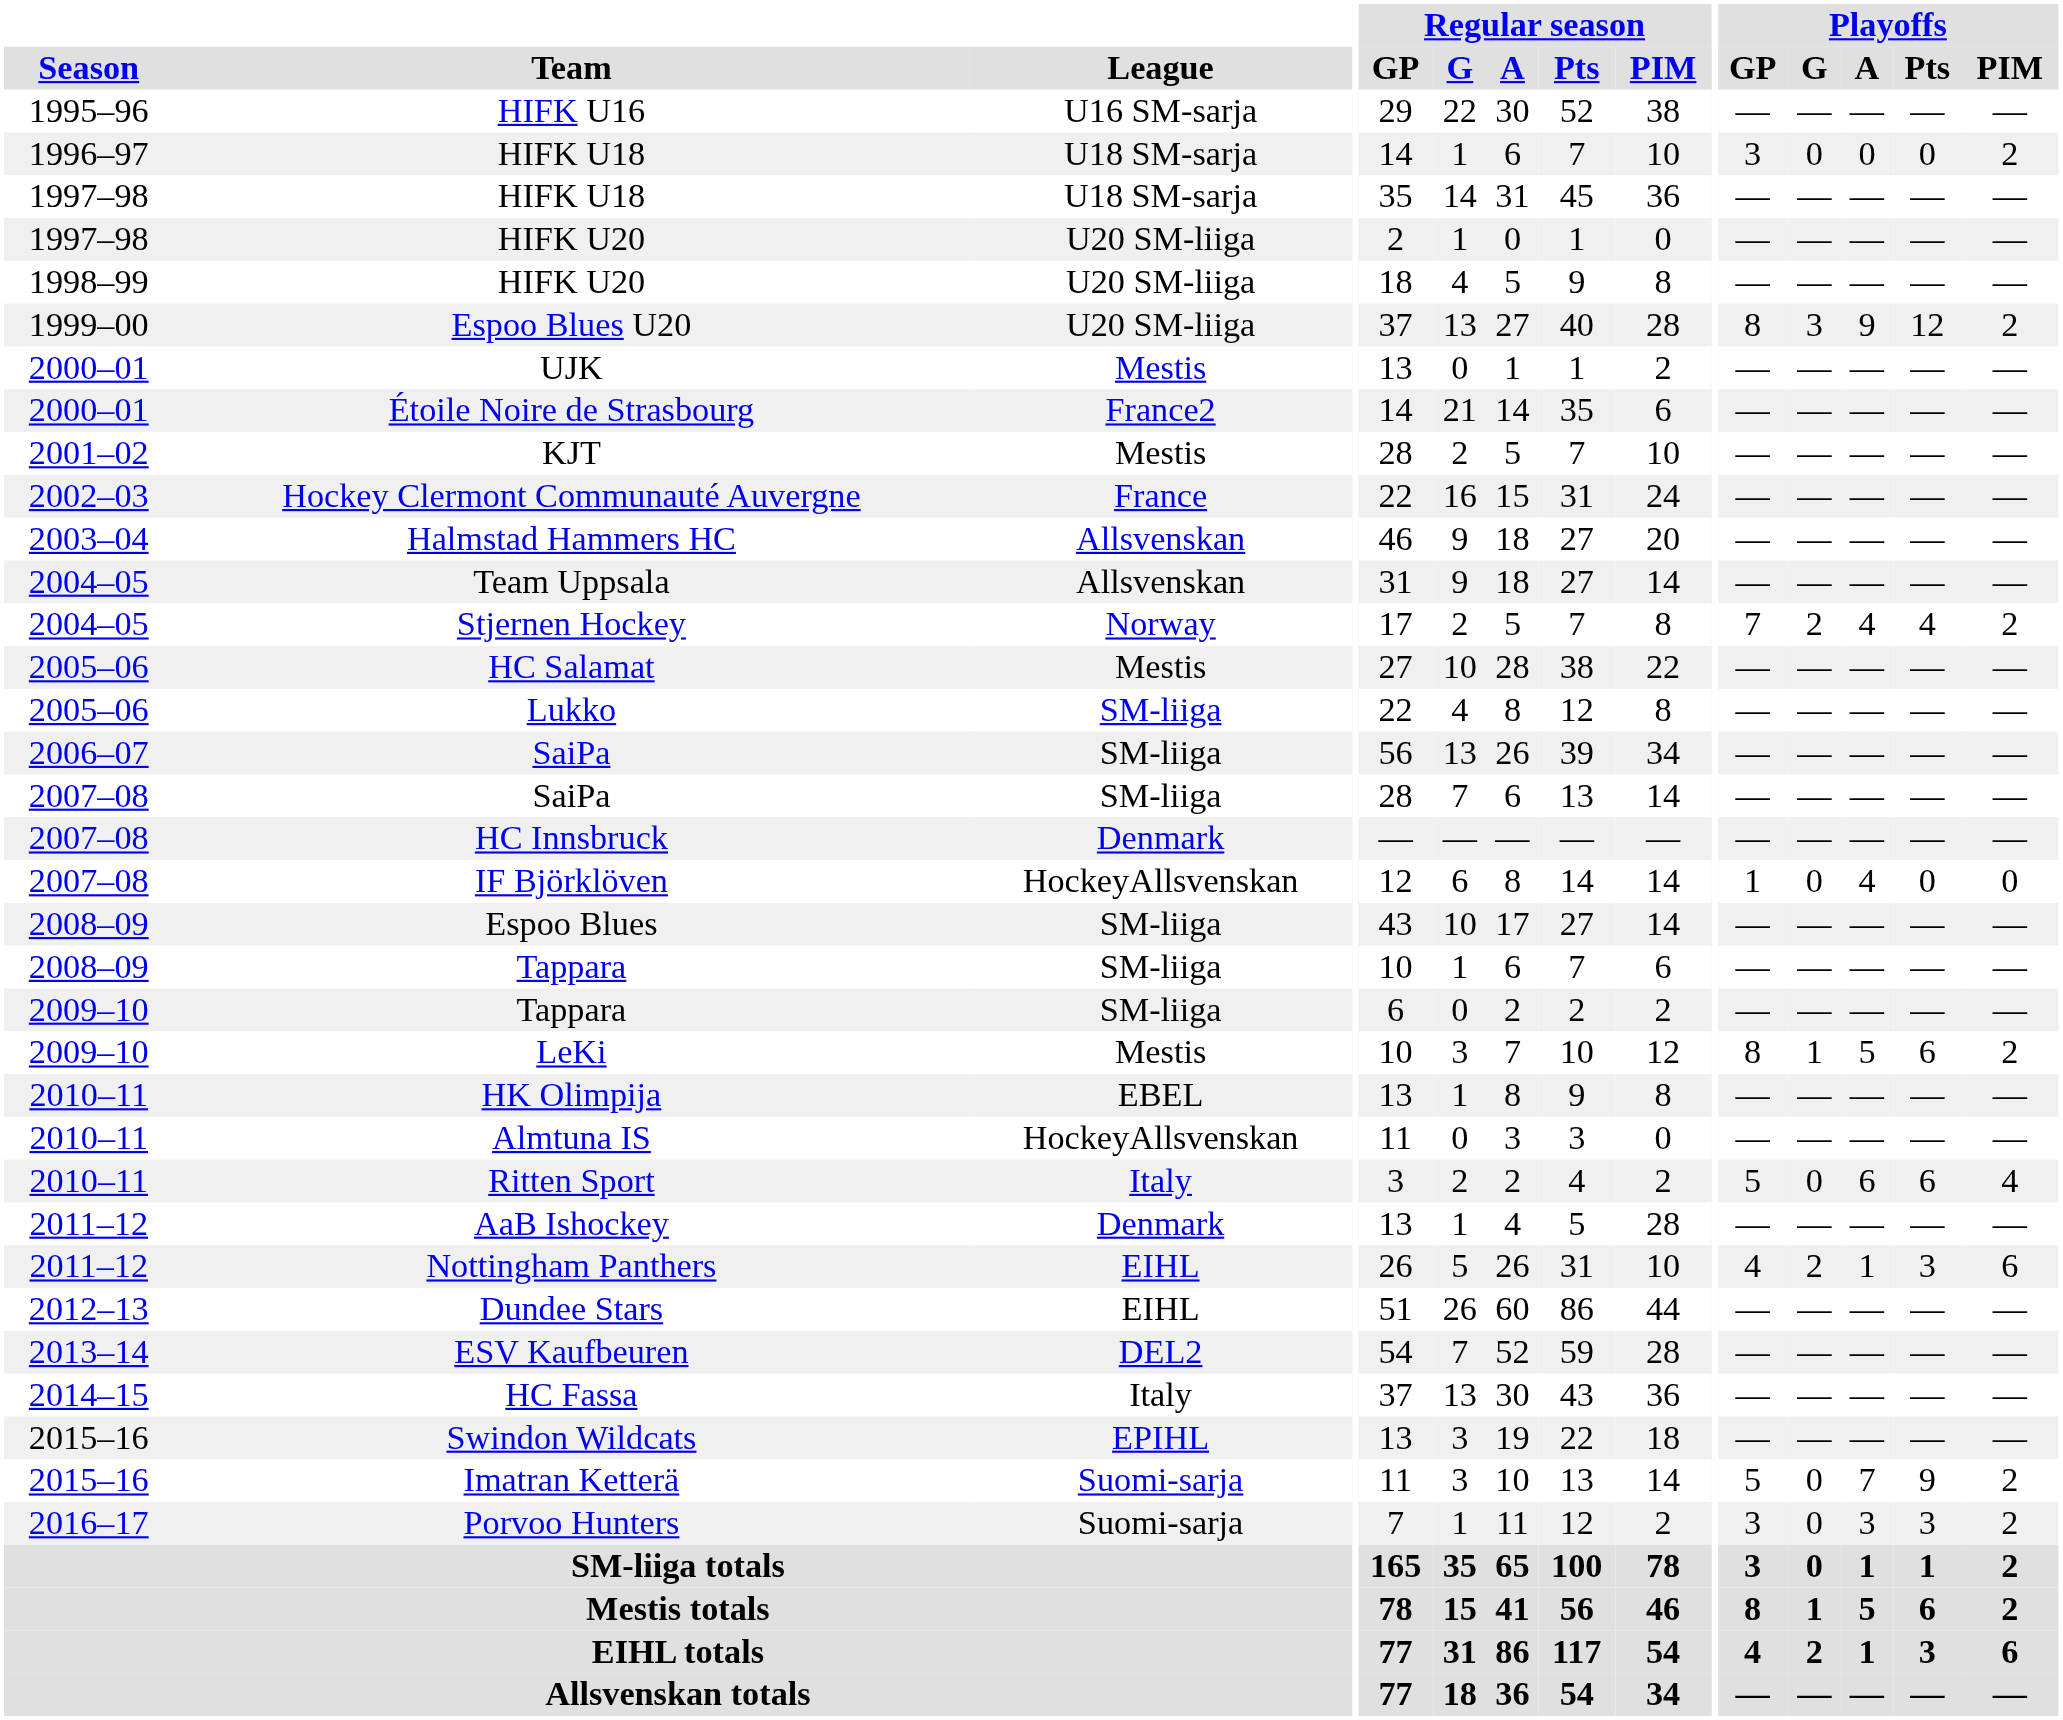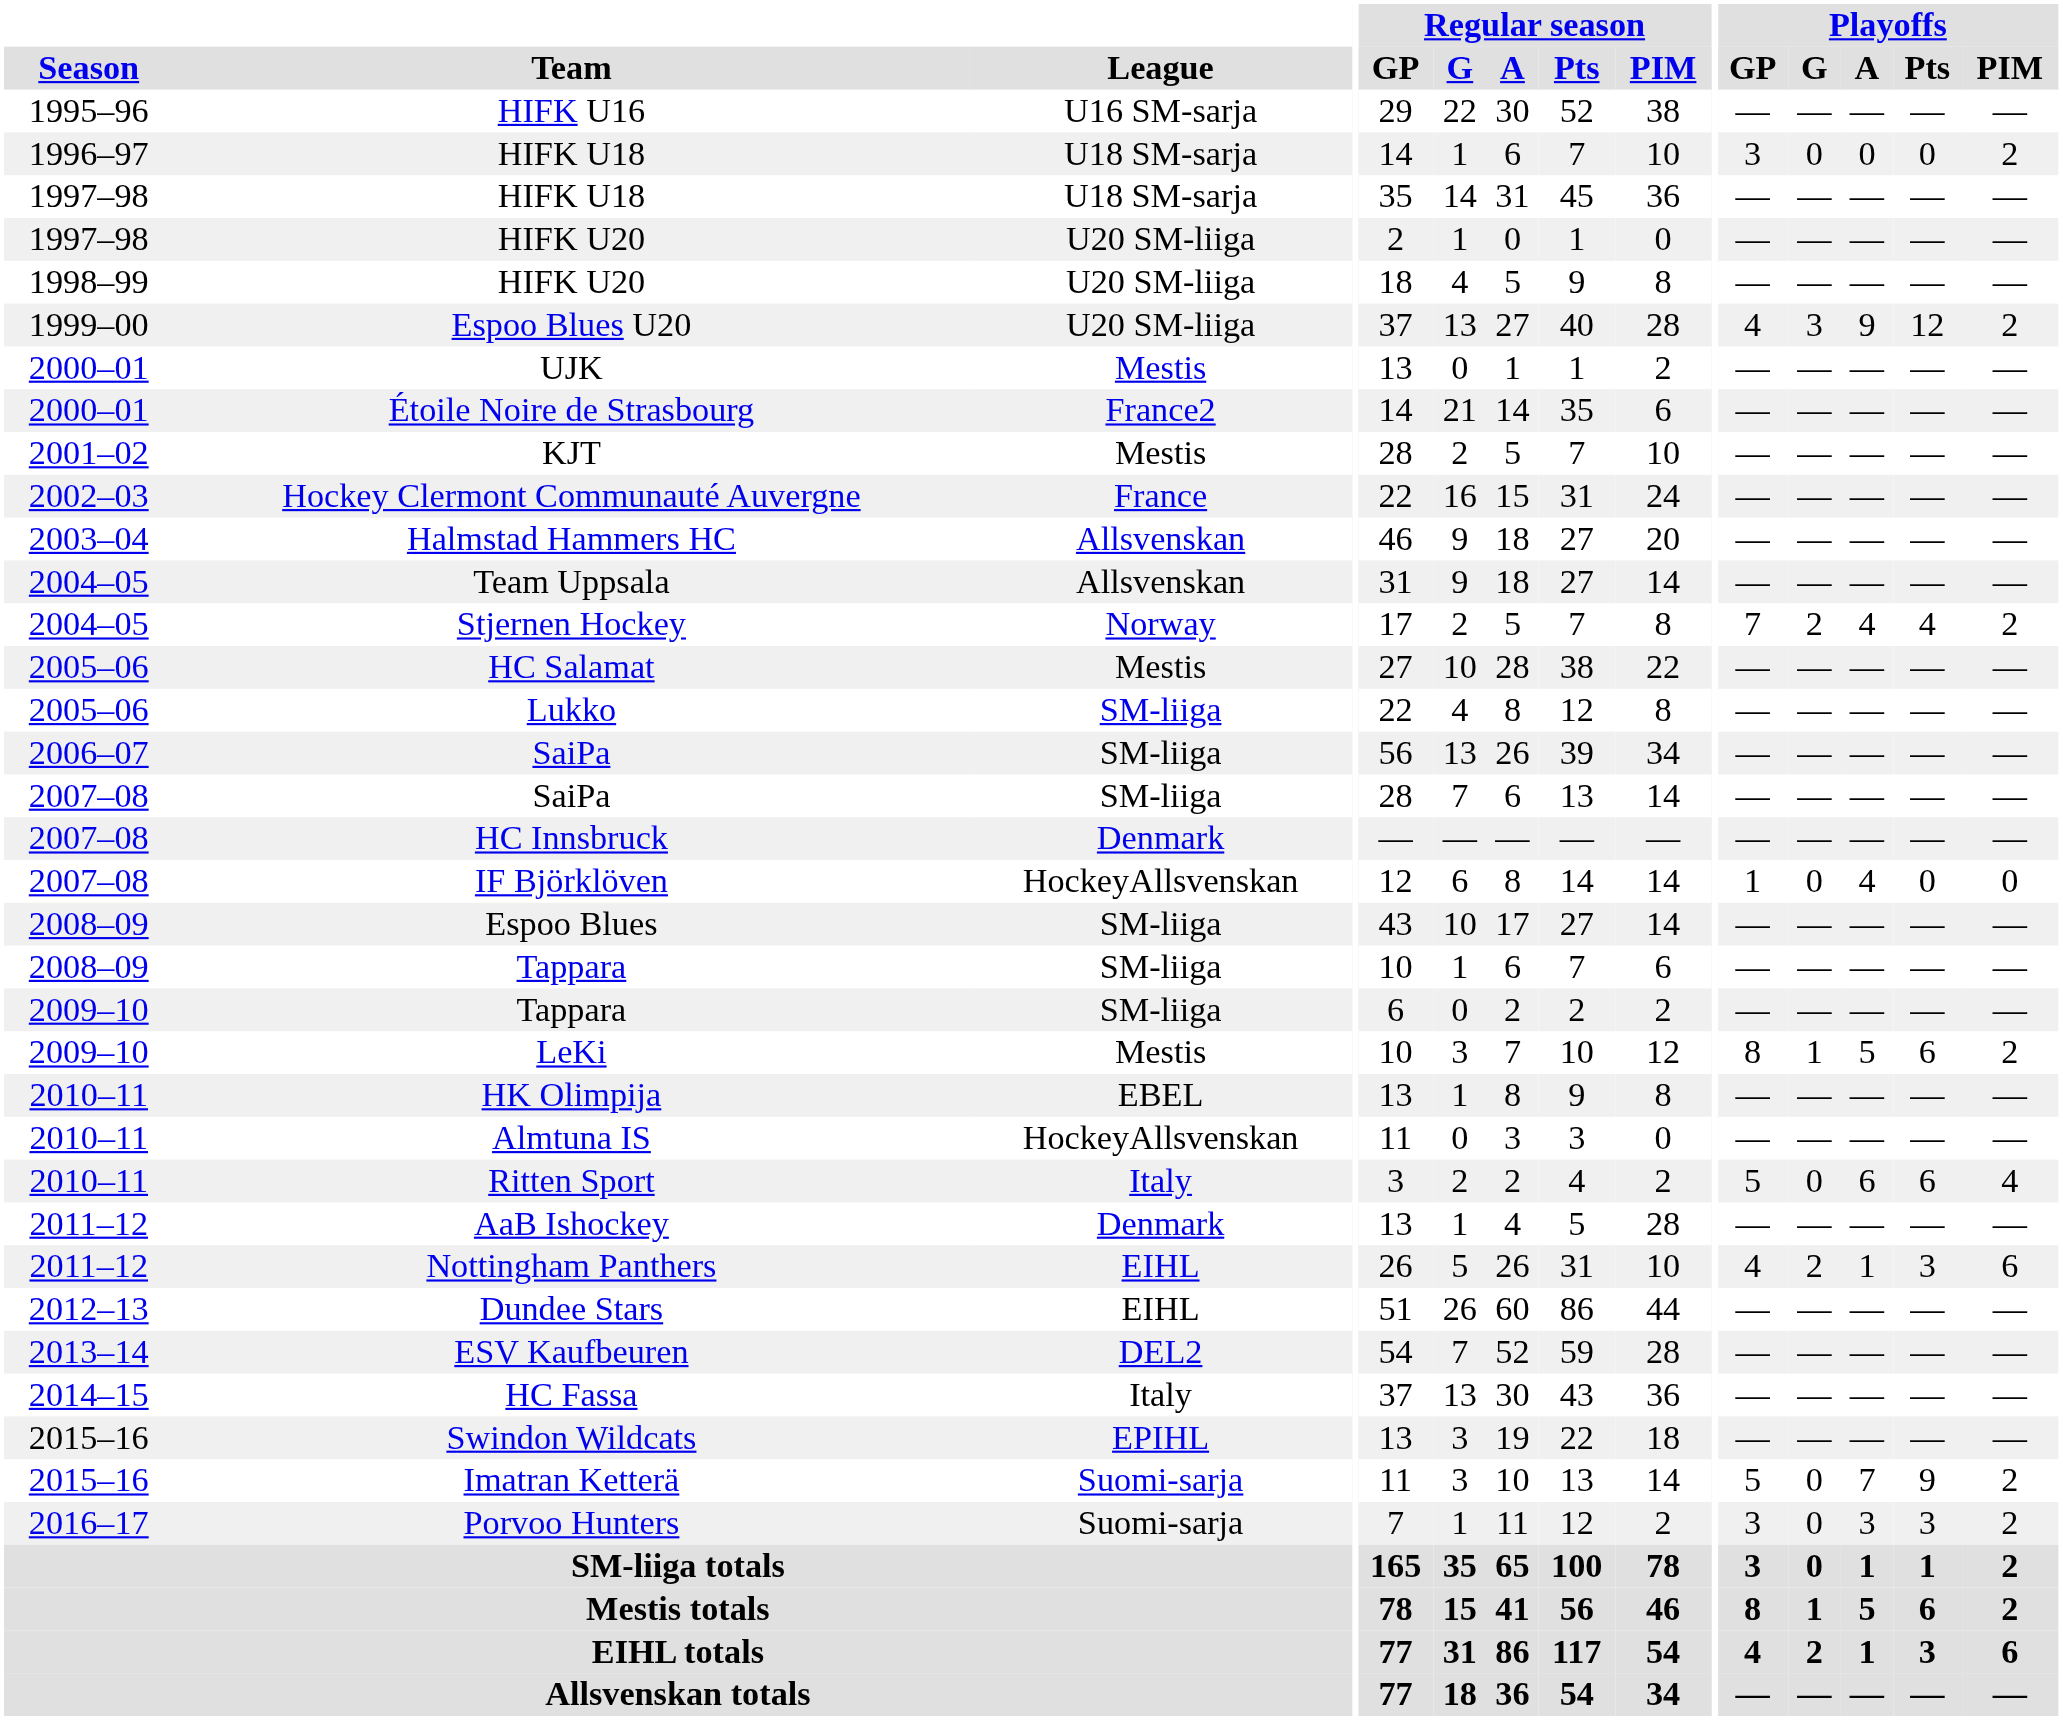Espoo Blues U20 | Playoffs / GP: 8 -> 4
